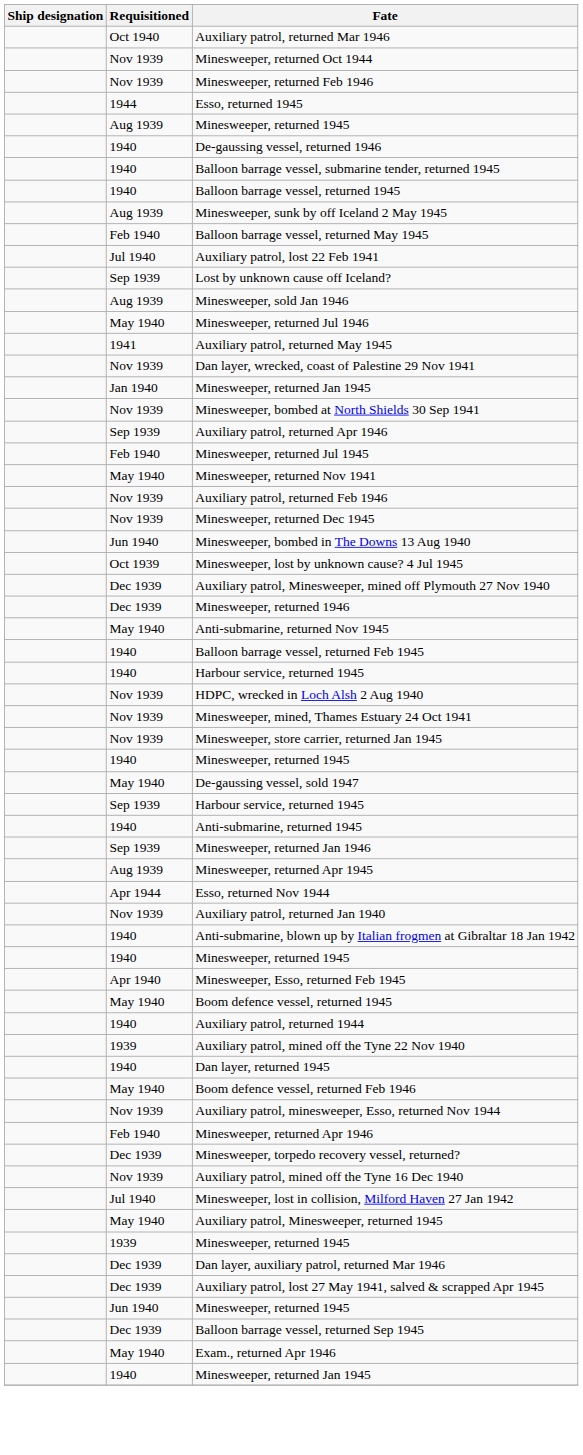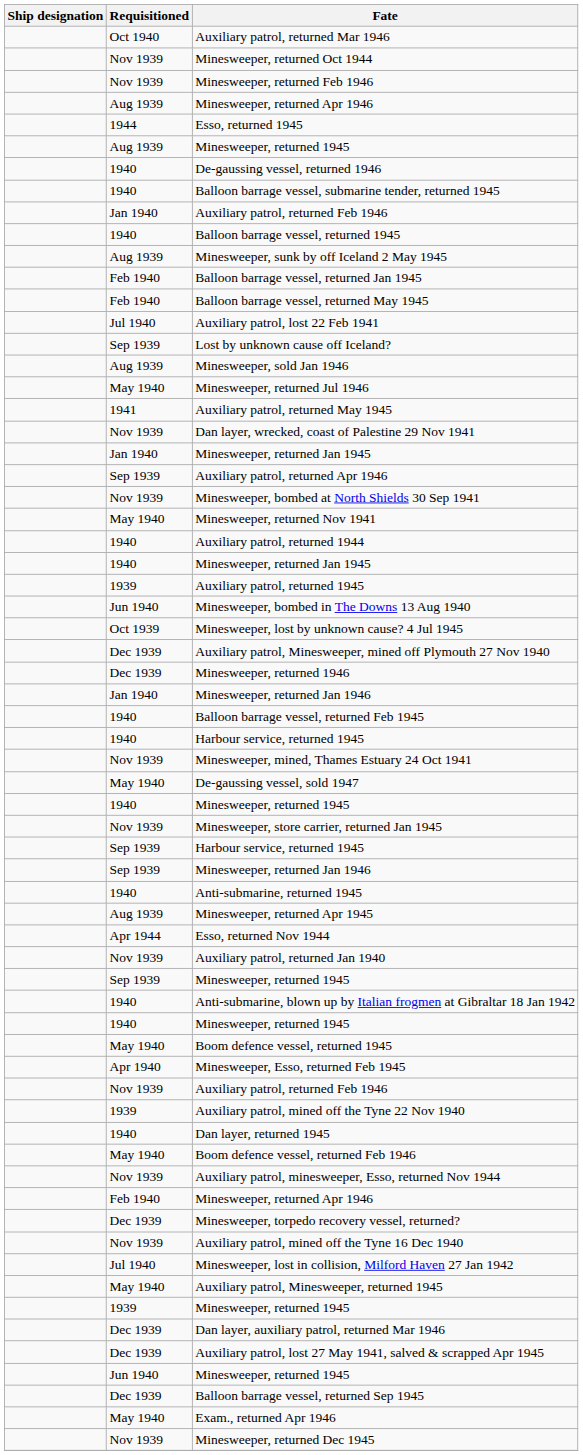+ row: Aug 1939 | Minesweeper, returned Apr 1946
+ row: Jan 1940 | Auxiliary patrol, returned Feb 1946
+ row: Feb 1940 | Balloon barrage vessel, returned Jan 1945
rows swapped: Minesweeper, bombed at North Shields 30 Sep 1941 <-> Auxiliary patrol, returned Apr 1946
- row: Feb 1940 | Minesweeper, returned Jul 1945
rows swapped: Nov 1939 / Auxiliary patrol, returned Feb 1946 <-> Auxiliary patrol, returned 1944
rows swapped: 1940 / Minesweeper, returned Jan 1945 <-> Minesweeper, returned Dec 1945
+ row: 1939 | Auxiliary patrol, returned 1945
- row: May 1940 | Anti-submarine, returned Nov 1945
+ row: Jan 1940 | Minesweeper, returned Jan 1946
- row: Nov 1939 | HDPC, wrecked in Loch Alsh 2 Aug 1940
rows swapped: Minesweeper, store carrier, returned Jan 1945 <-> De-gaussing vessel, sold 1947
rows swapped: Anti-submarine, returned 1945 <-> Sep 1939 / Minesweeper, returned Jan 1946
+ row: Sep 1939 | Minesweeper, returned 1945
rows swapped: Boom defence vessel, returned 1945 <-> Minesweeper, Esso, returned Feb 1945
